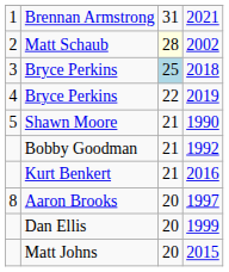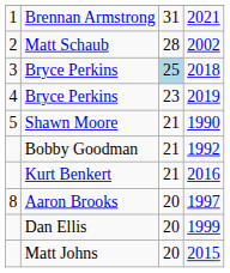Matt Schaub | column 3: lightyellow background -> no background
Bryce Perkins / 2019 | column 3: 22 -> 23
